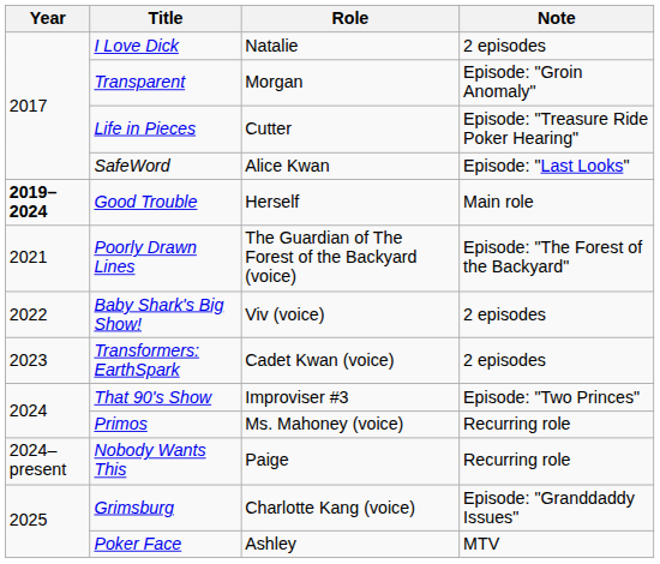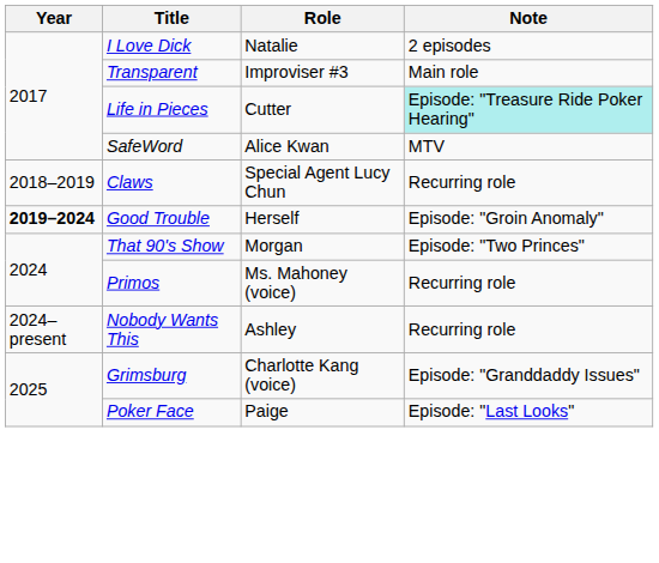Transparent | Role: Morgan -> Improviser #3
Transparent | Note: Episode: "Groin Anomaly" -> Main role
Life in Pieces | Note: no background -> paleturquoise background
SafeWord | Note: Episode: "Last Looks" -> MTV
+ row: 2018–2019 | Claws | Special Agent Lucy Chun | Recurring role
Good Trouble | Note: Main role -> Episode: "Groin Anomaly"
- row: 2021 | Poorly Drawn Lines | The Guardian of The Forest of the Backyard (voice) | Episode: "The Forest of the Backyard"
- row: 2022 | Baby Shark's Big Show! | Viv (voice) | 2 episodes
- row: 2023 | Transformers: EarthSpark | Cadet Kwan (voice) | 2 episodes
That 90's Show | Role: Improviser #3 -> Morgan
Nobody Wants This | Role: Paige -> Ashley
Poker Face | Role: Ashley -> Paige
Poker Face | Note: MTV -> Episode: "Last Looks"
